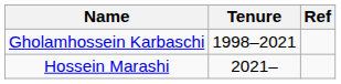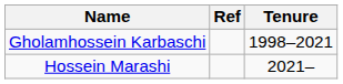columns swapped: Tenure <-> Ref
